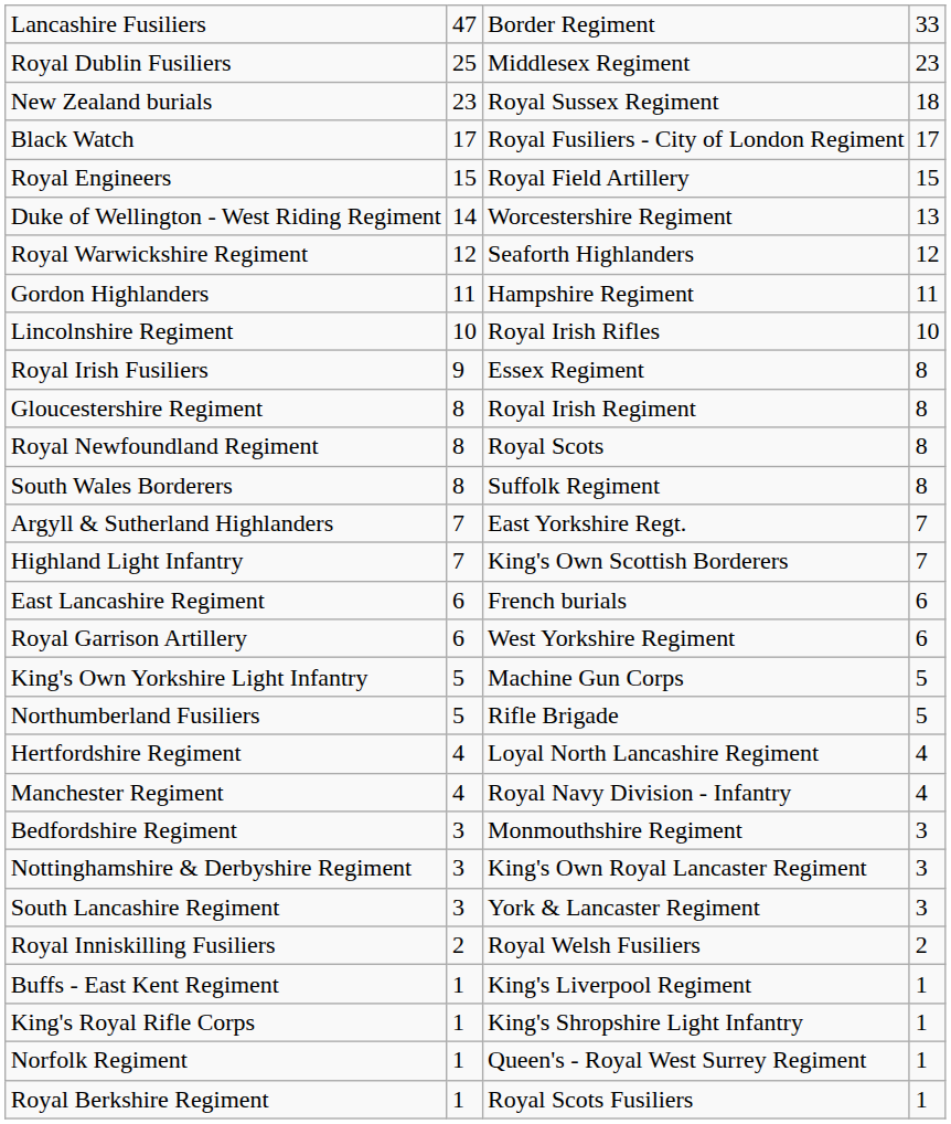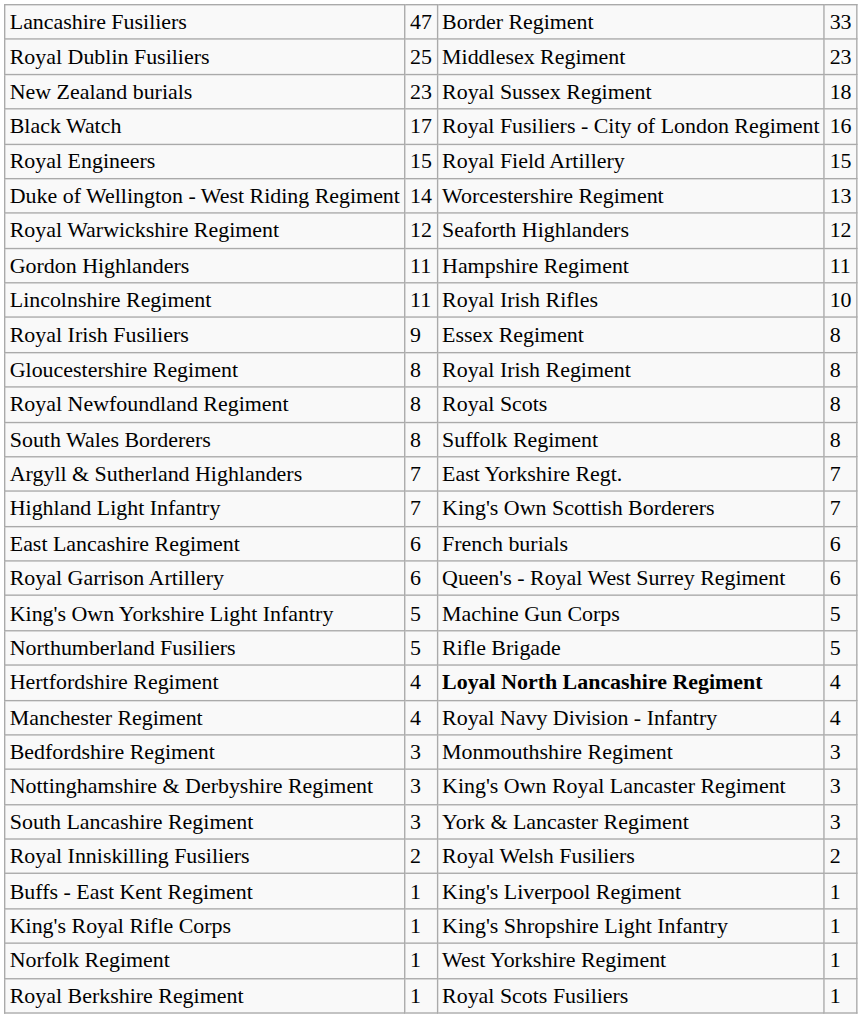Black Watch | column 4: 17 -> 16
Lincolnshire Regiment | column 2: 10 -> 11
Royal Garrison Artillery | column 3: West Yorkshire Regiment -> Queen's - Royal West Surrey Regiment
Hertfordshire Regiment | column 3: normal -> bold
Norfolk Regiment | column 3: Queen's - Royal West Surrey Regiment -> West Yorkshire Regiment
